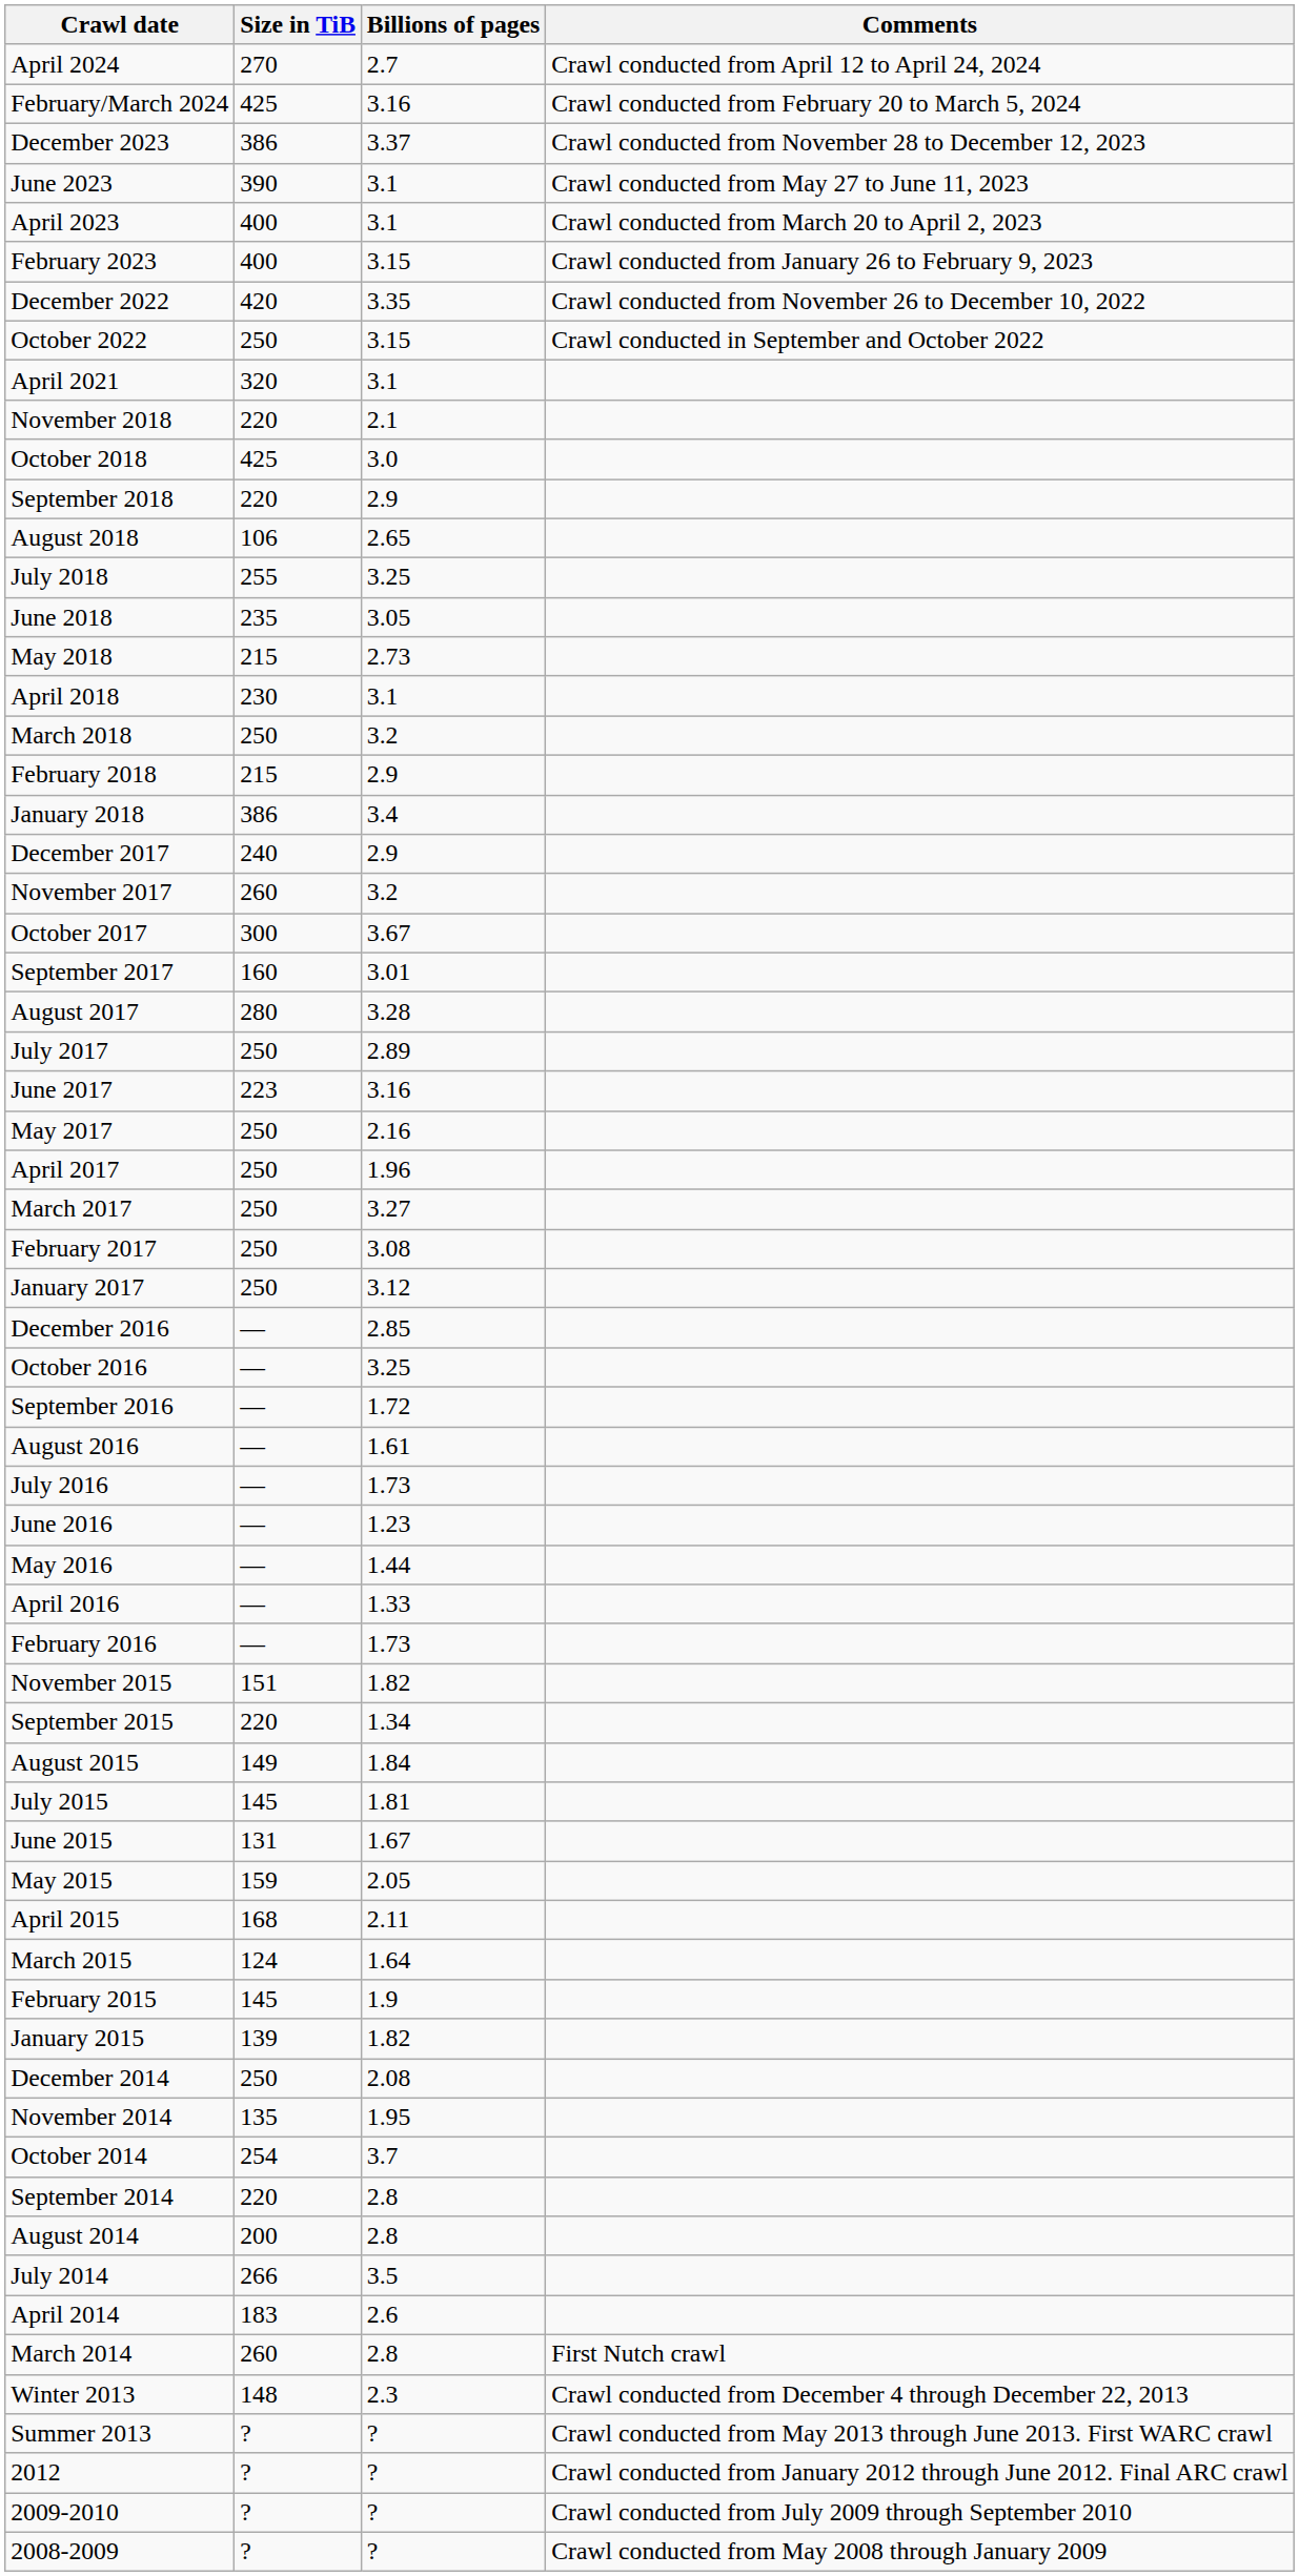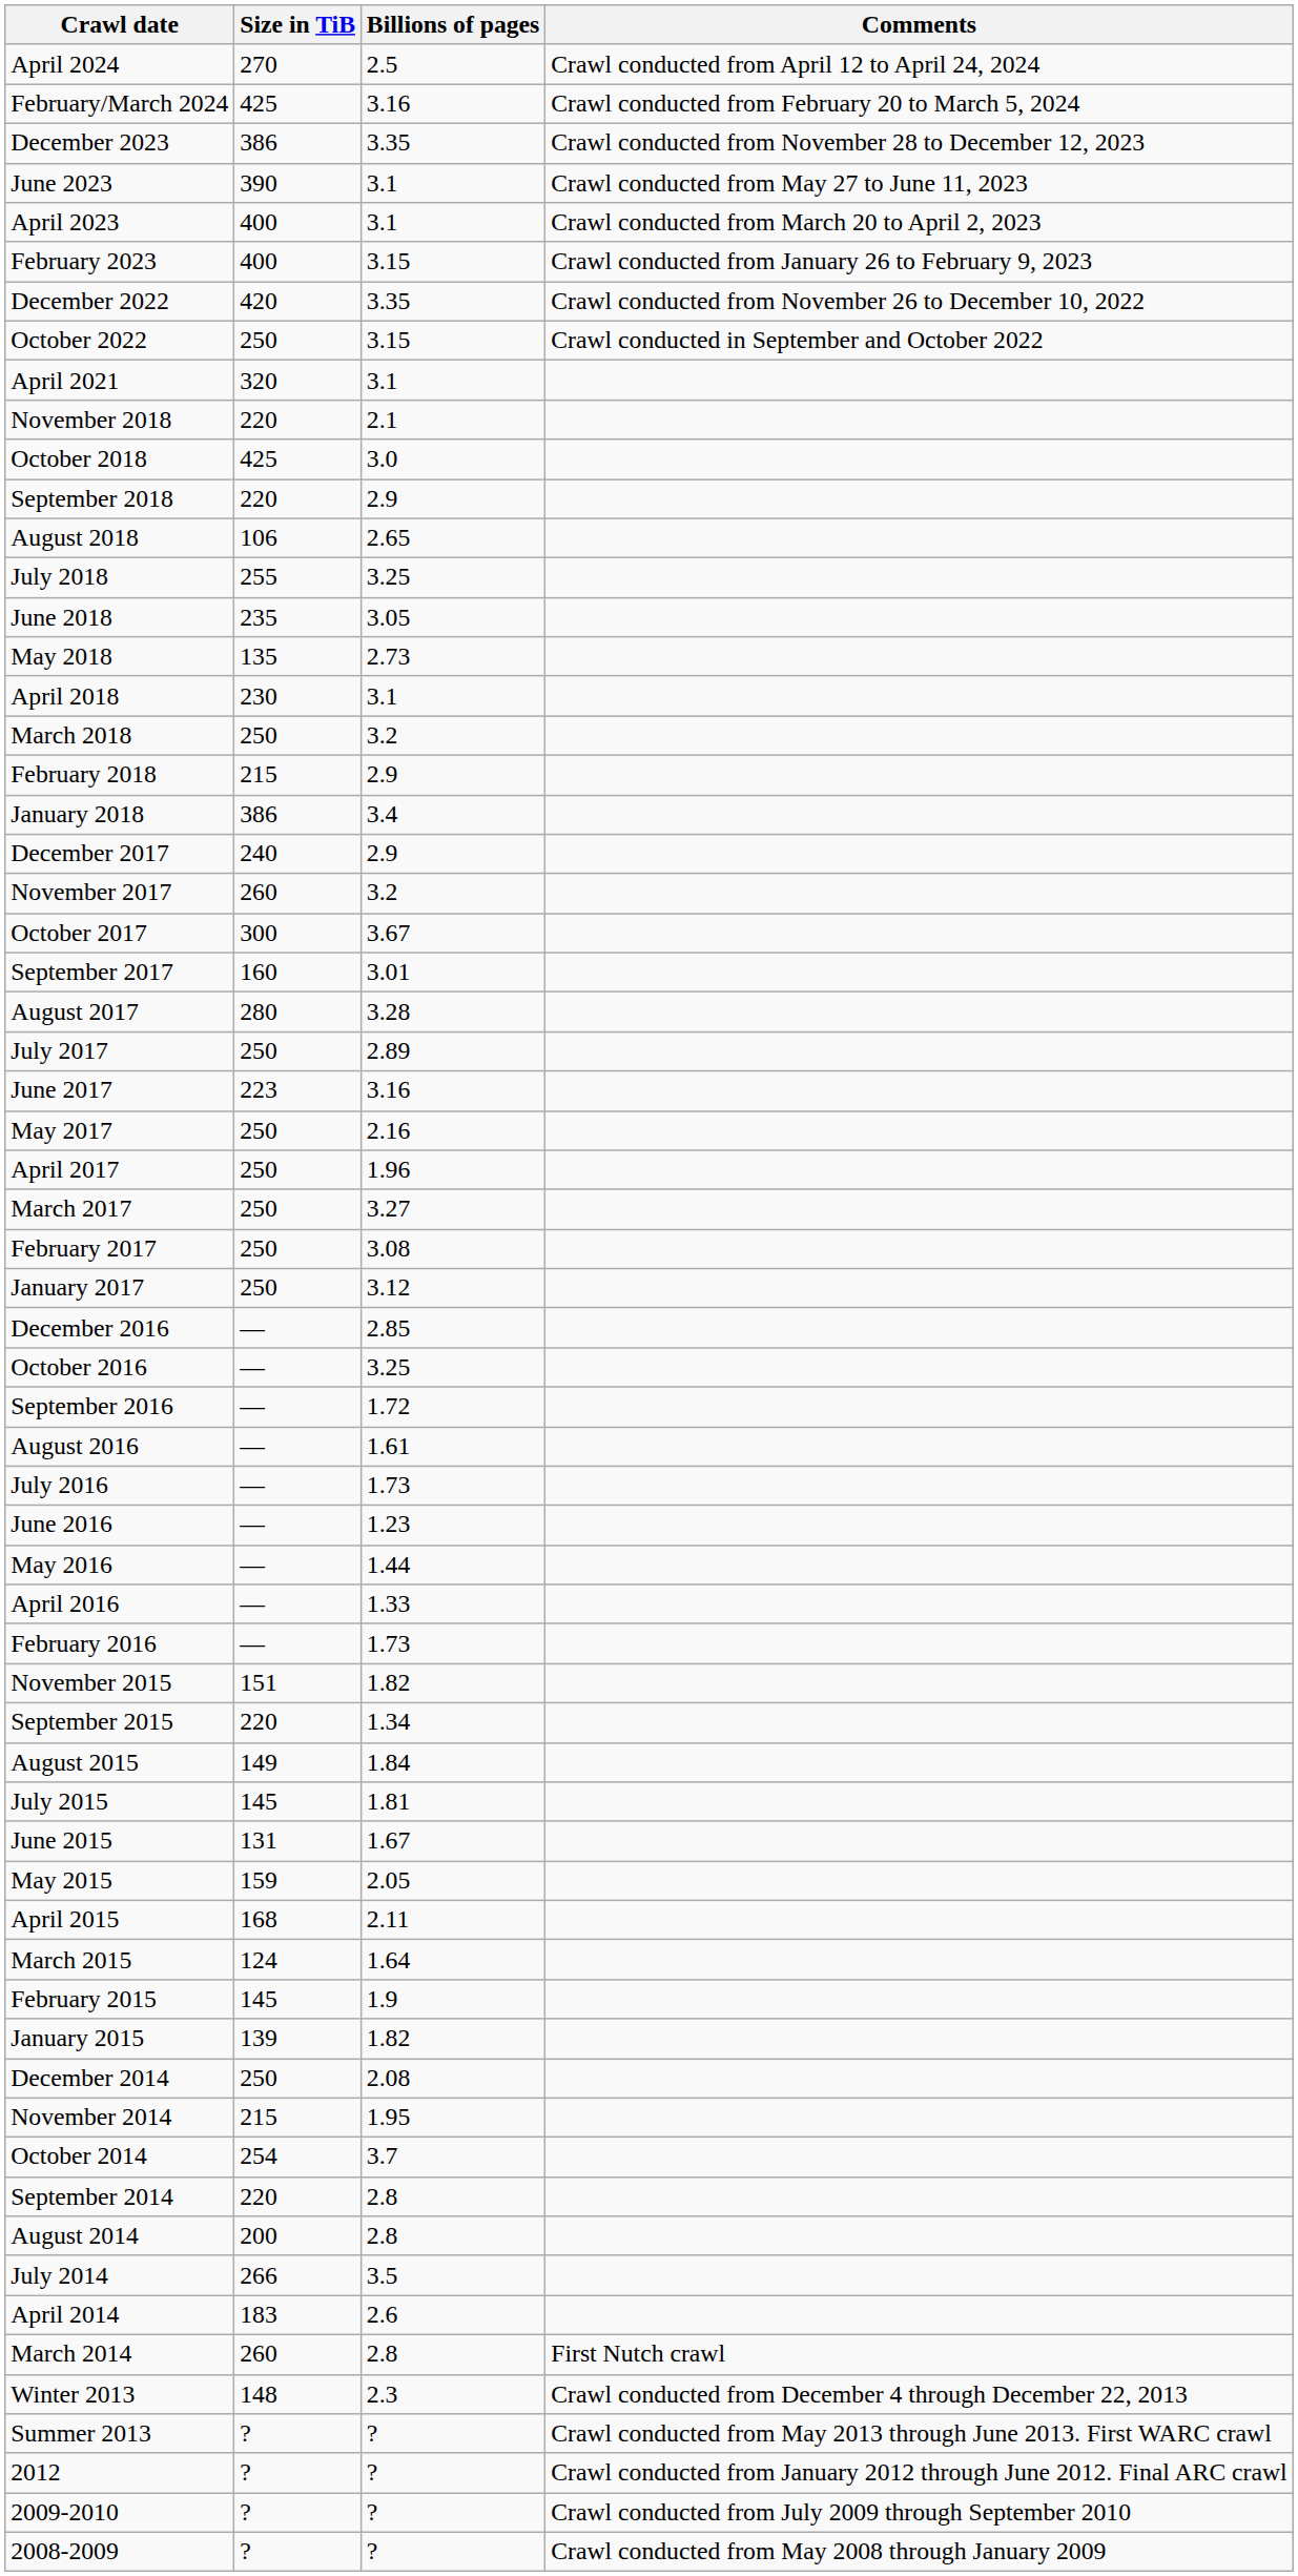April 2024 | Billions of pages: 2.7 -> 2.5
December 2023 | Billions of pages: 3.37 -> 3.35
May 2018 | Size in TiB: 215 -> 135
November 2014 | Size in TiB: 135 -> 215
